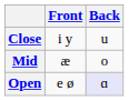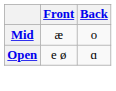- row: Close | i y | u
Open | Back: lavender background -> no background
